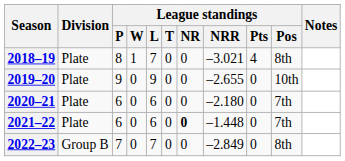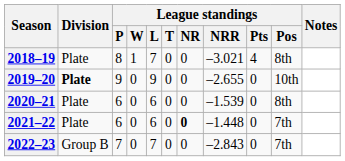2019–20 | Division: normal -> bold
2020–21 | League standings / NRR: –2.180 -> –1.539
2020–21 | League standings / Pos: 7th -> 8th
2022–23 | League standings / NRR: –2.849 -> –2.843
2022–23 | League standings / Pos: 8th -> 7th
